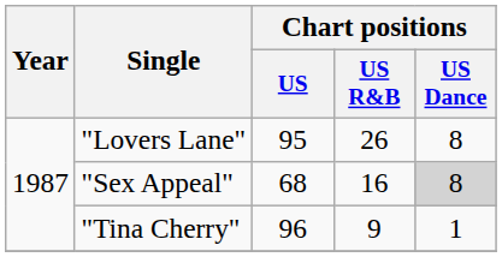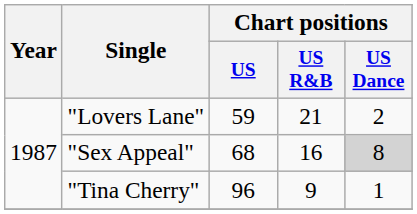"Lovers Lane" | Chart positions / US: 95 -> 59
"Lovers Lane" | Chart positions / US R&B: 26 -> 21
"Lovers Lane" | Chart positions / US Dance: 8 -> 2
